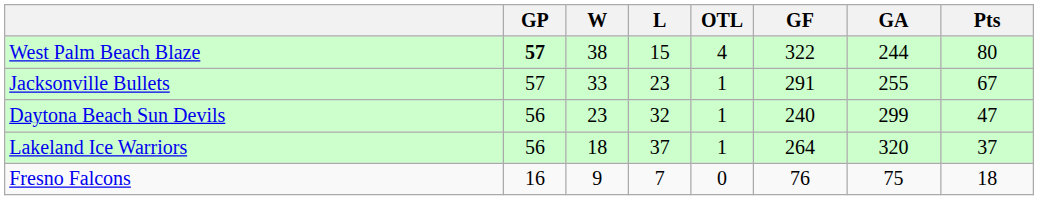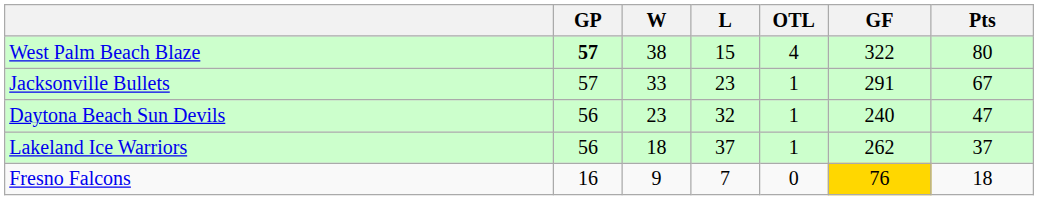- column: GA | 244 | 255 | 299 | 320 | 75
Lakeland Ice Warriors | GF: 264 -> 262
Fresno Falcons | GF: no background -> gold background
